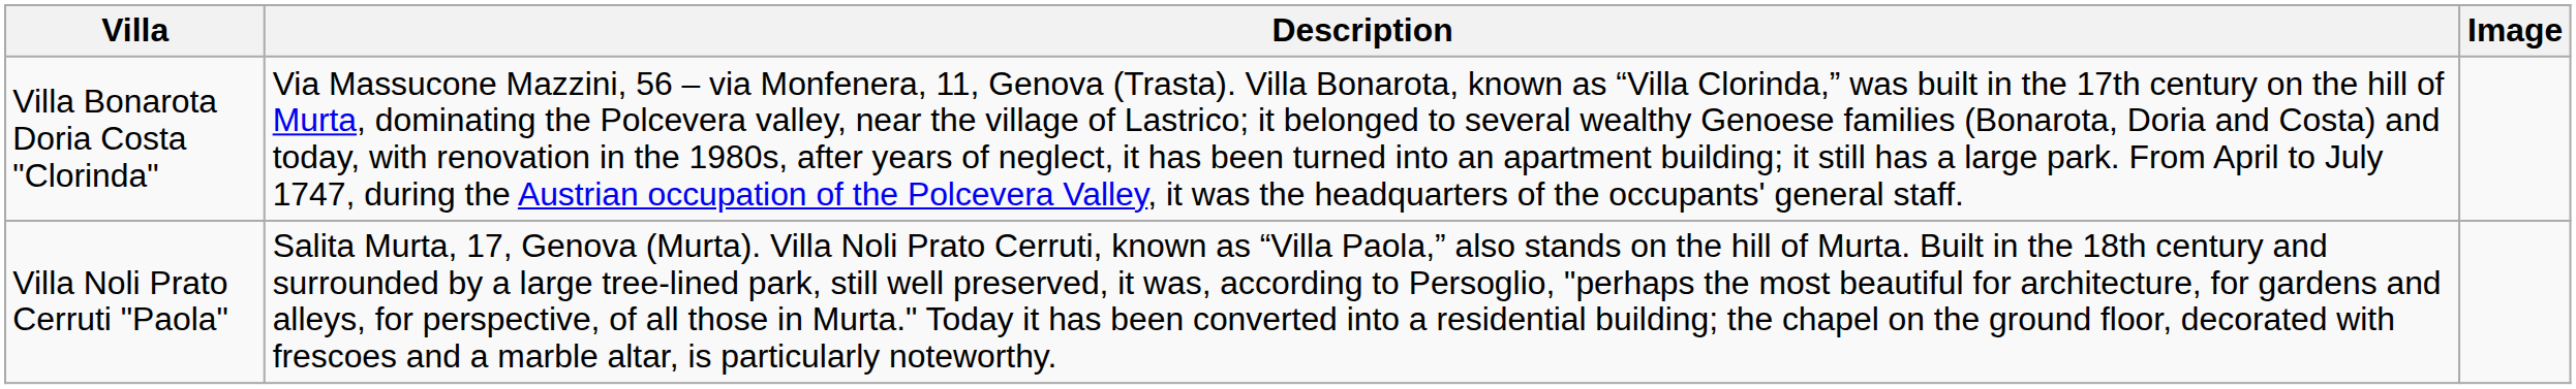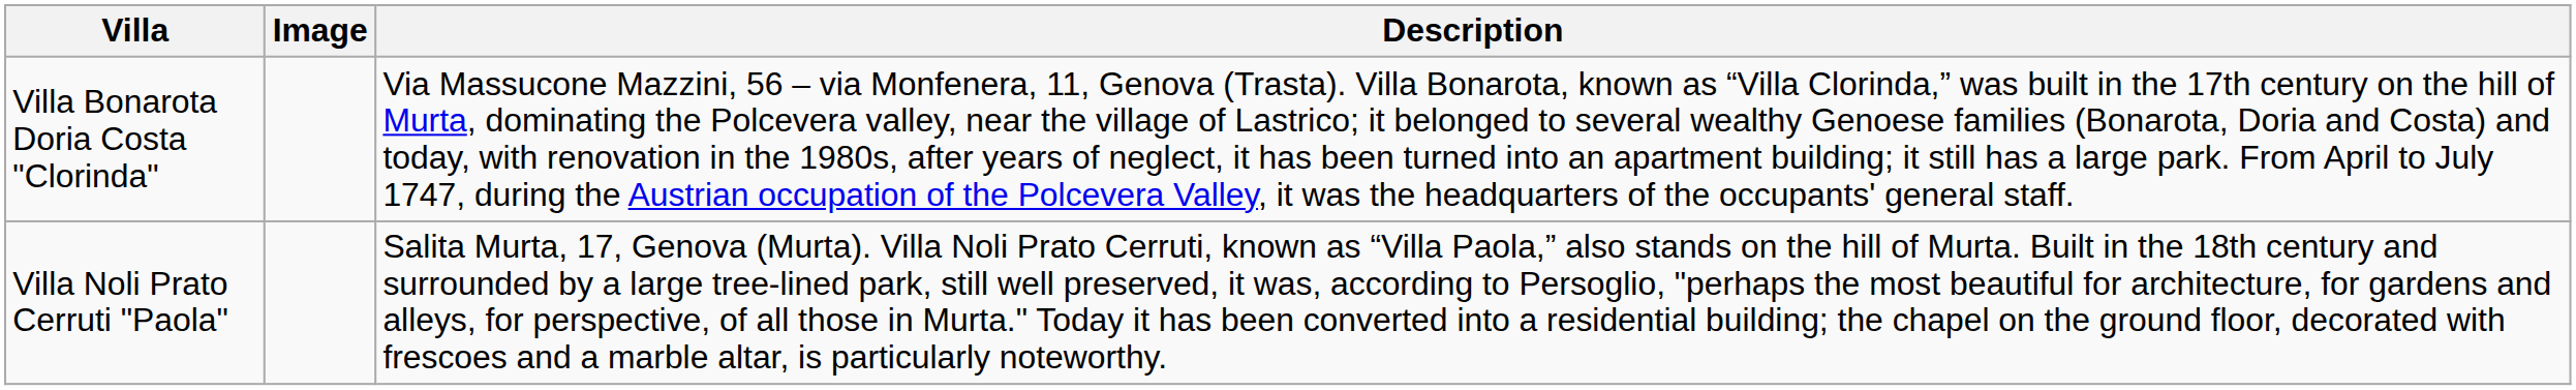columns swapped: Image <-> Description
